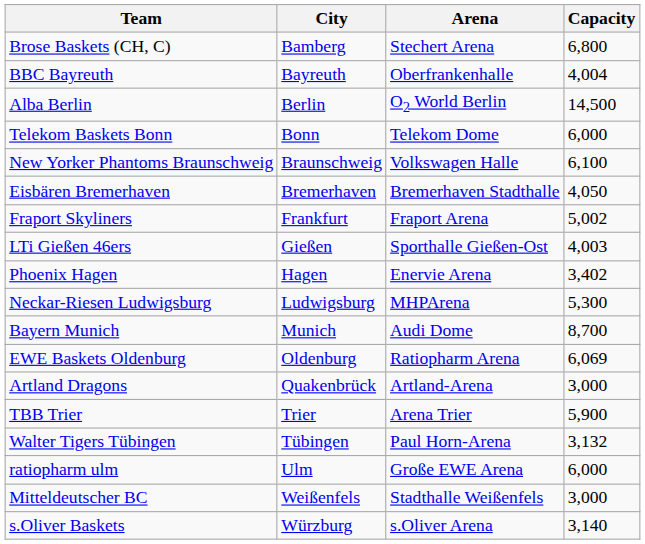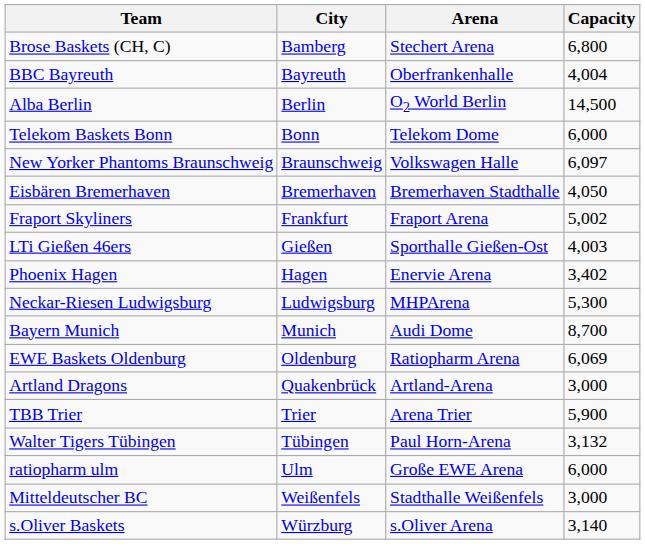New Yorker Phantoms Braunschweig | Capacity: 6,100 -> 6,097
